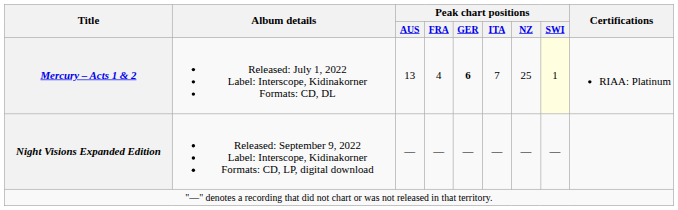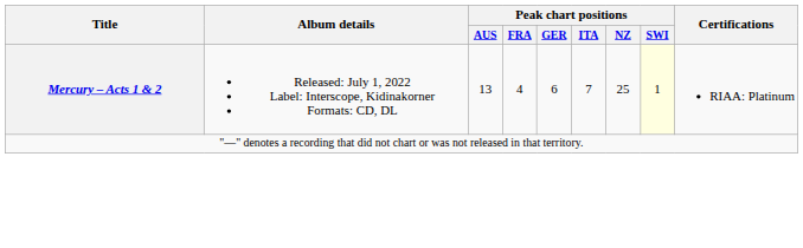Mercury – Acts 1 & 2 | Peak chart positions / GER: bold -> normal
- row: Night Visions Expanded Edition | Released: September 9, 2022 Label: Interscope, Kidinakorner Formats: CD, LP, digital download | — | — | — | — | — | —
